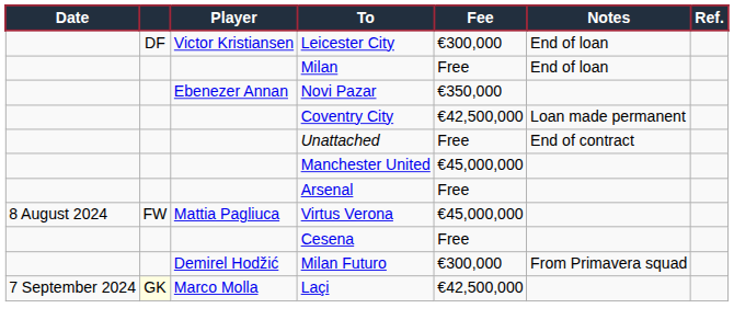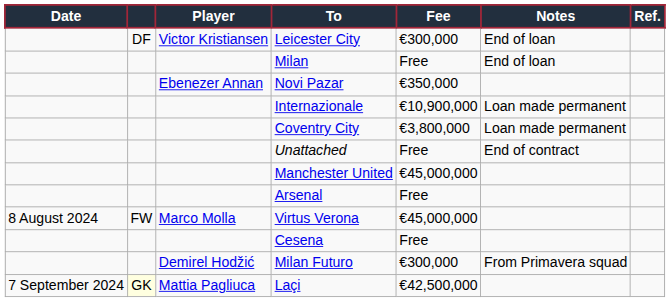+ row: Internazionale | €10,900,000 | Loan made permanent
Coventry City | Fee: €42,500,000 -> €3,800,000
Virtus Verona | Player: Mattia Pagliuca -> Marco Molla
Laçi | Player: Marco Molla -> Mattia Pagliuca
